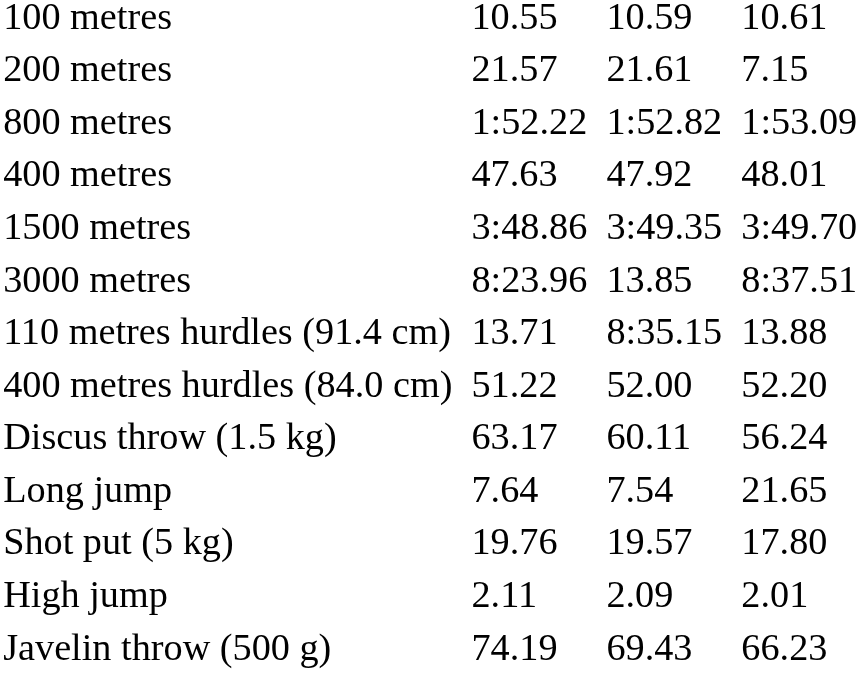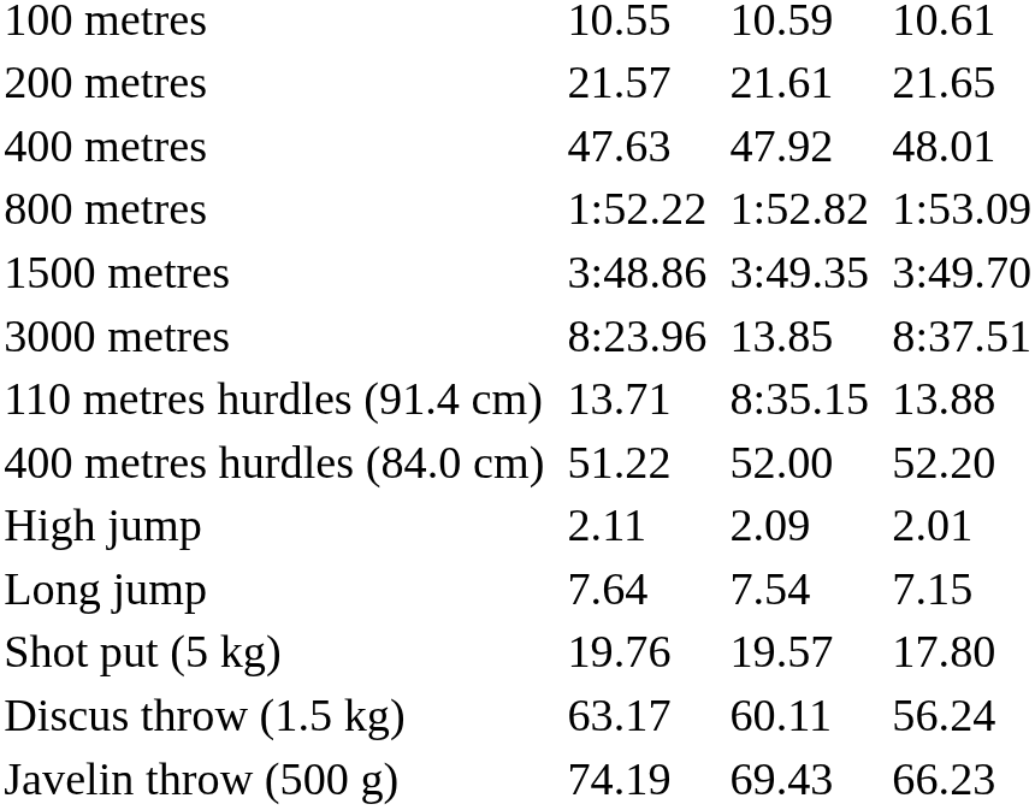200 metres | column 7: 7.15 -> 21.65
rows swapped: 400 metres <-> 800 metres
rows swapped: High jump <-> Discus throw (1.5 kg)
Long jump | column 7: 21.65 -> 7.15
